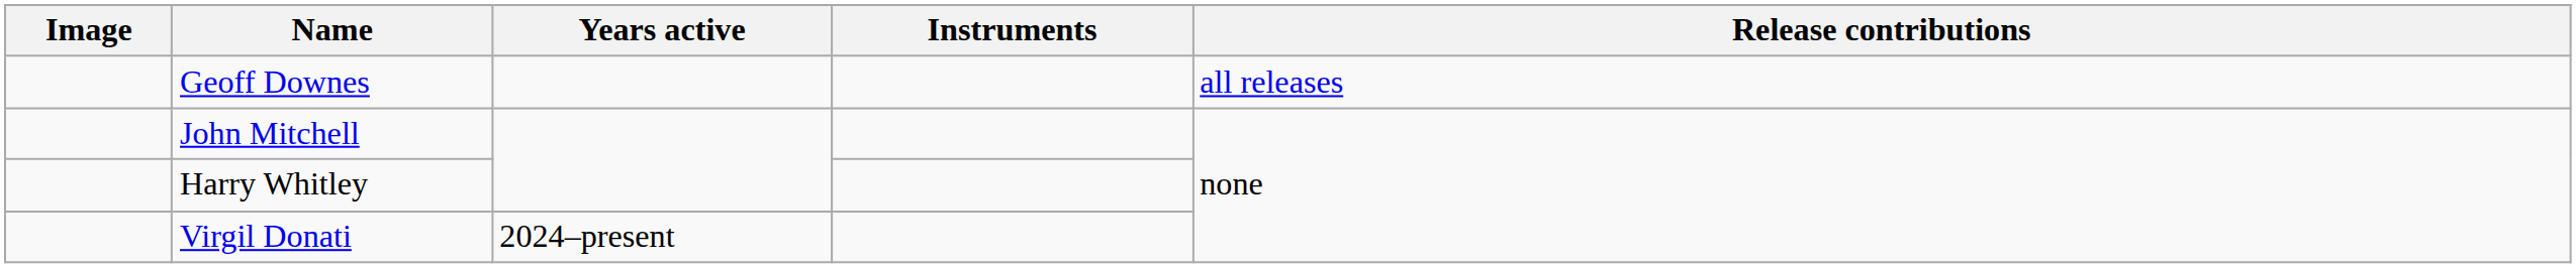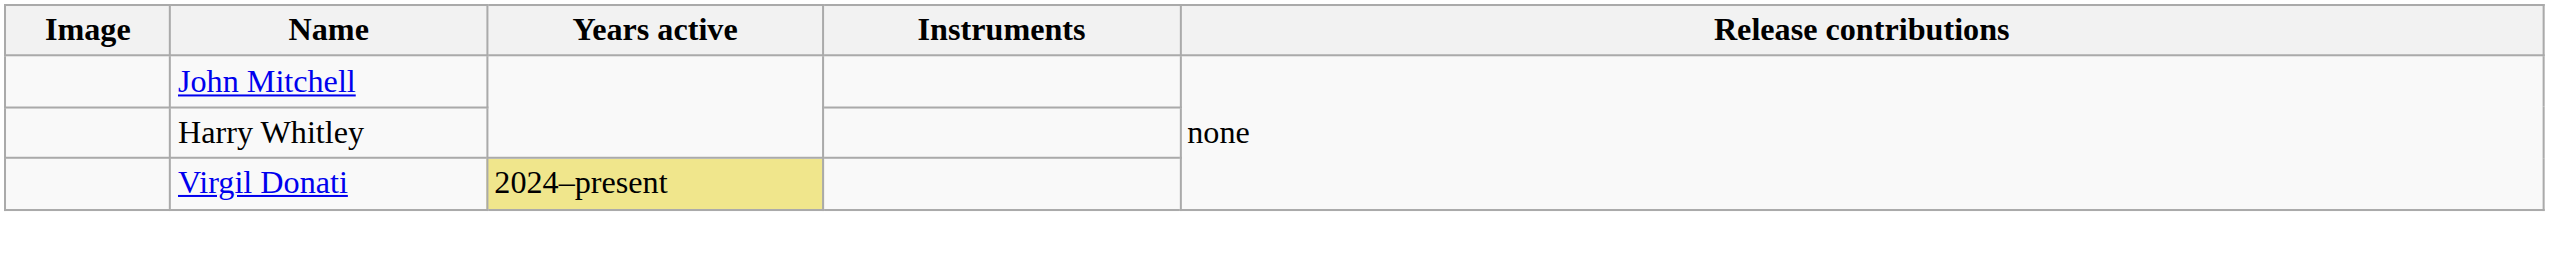- row: Geoff Downes | all releases
Virgil Donati | Years active: no background -> khaki background
